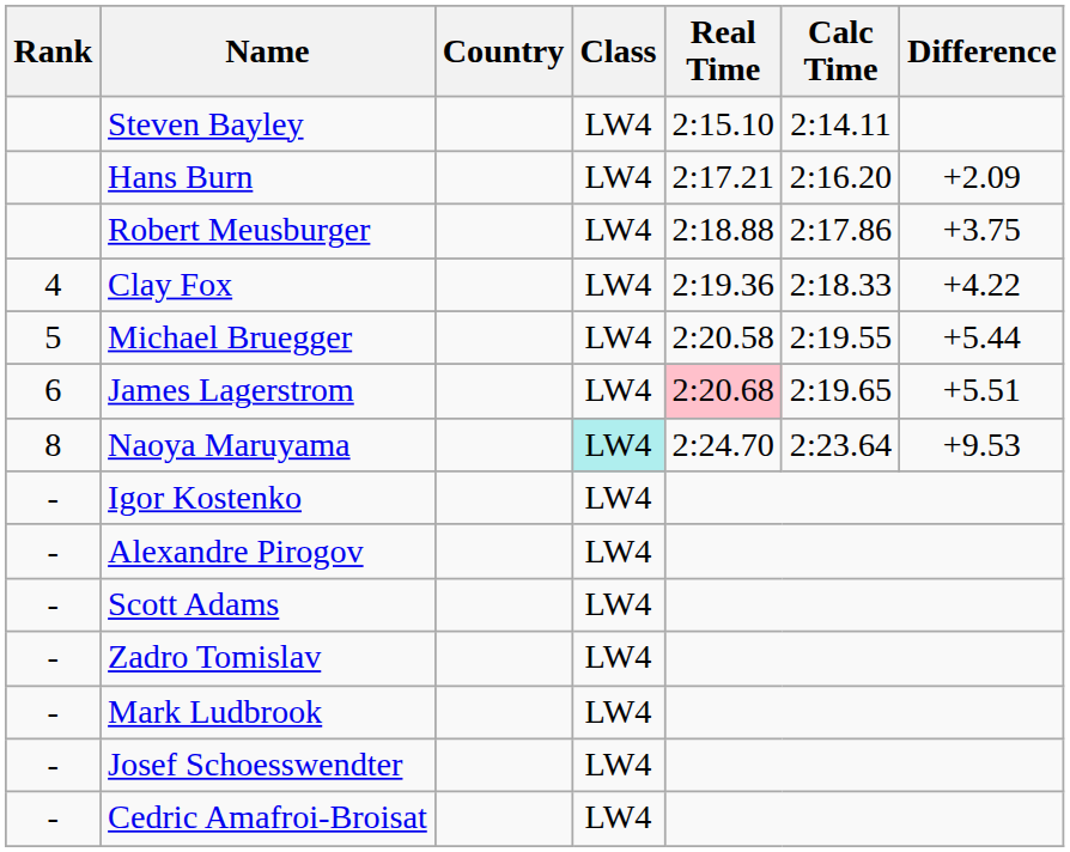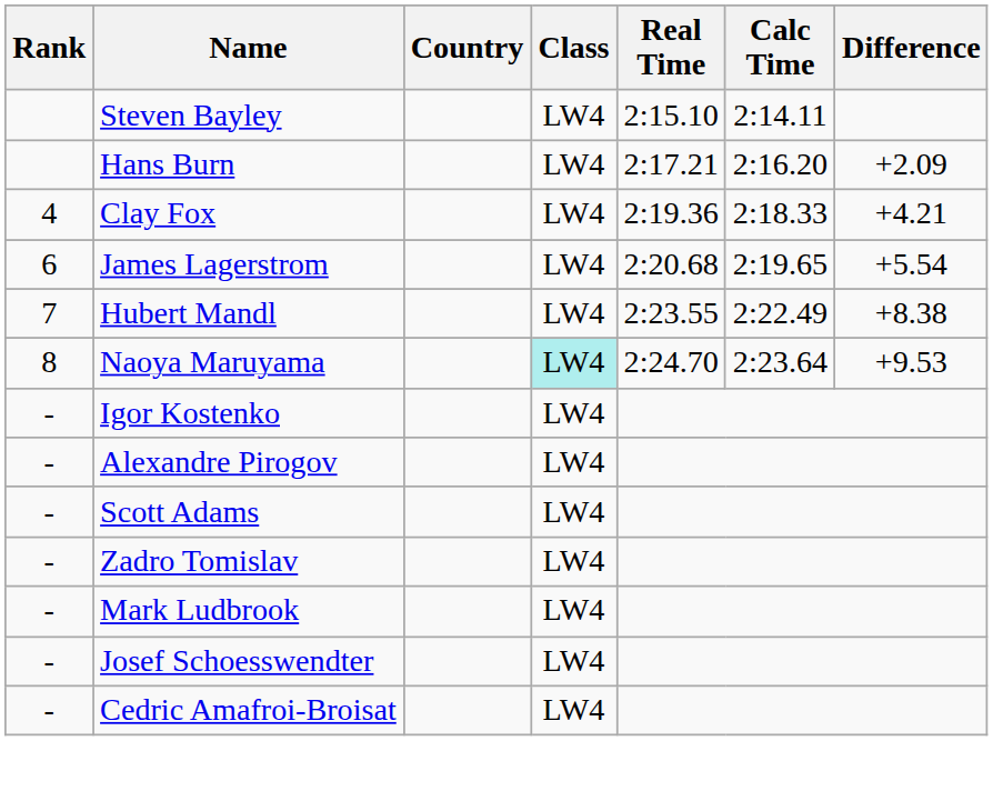- row: Robert Meusburger | LW4 | 2:18.88 | 2:17.86 | +3.75
Clay Fox | Difference: +4.22 -> +4.21
- row: 5 | Michael Bruegger | LW4 | 2:20.58 | 2:19.55 | +5.44
James Lagerstrom | Real Time: pink background -> no background
James Lagerstrom | Difference: +5.51 -> +5.54
+ row: 7 | Hubert Mandl | LW4 | 2:23.55 | 2:22.49 | +8.38
